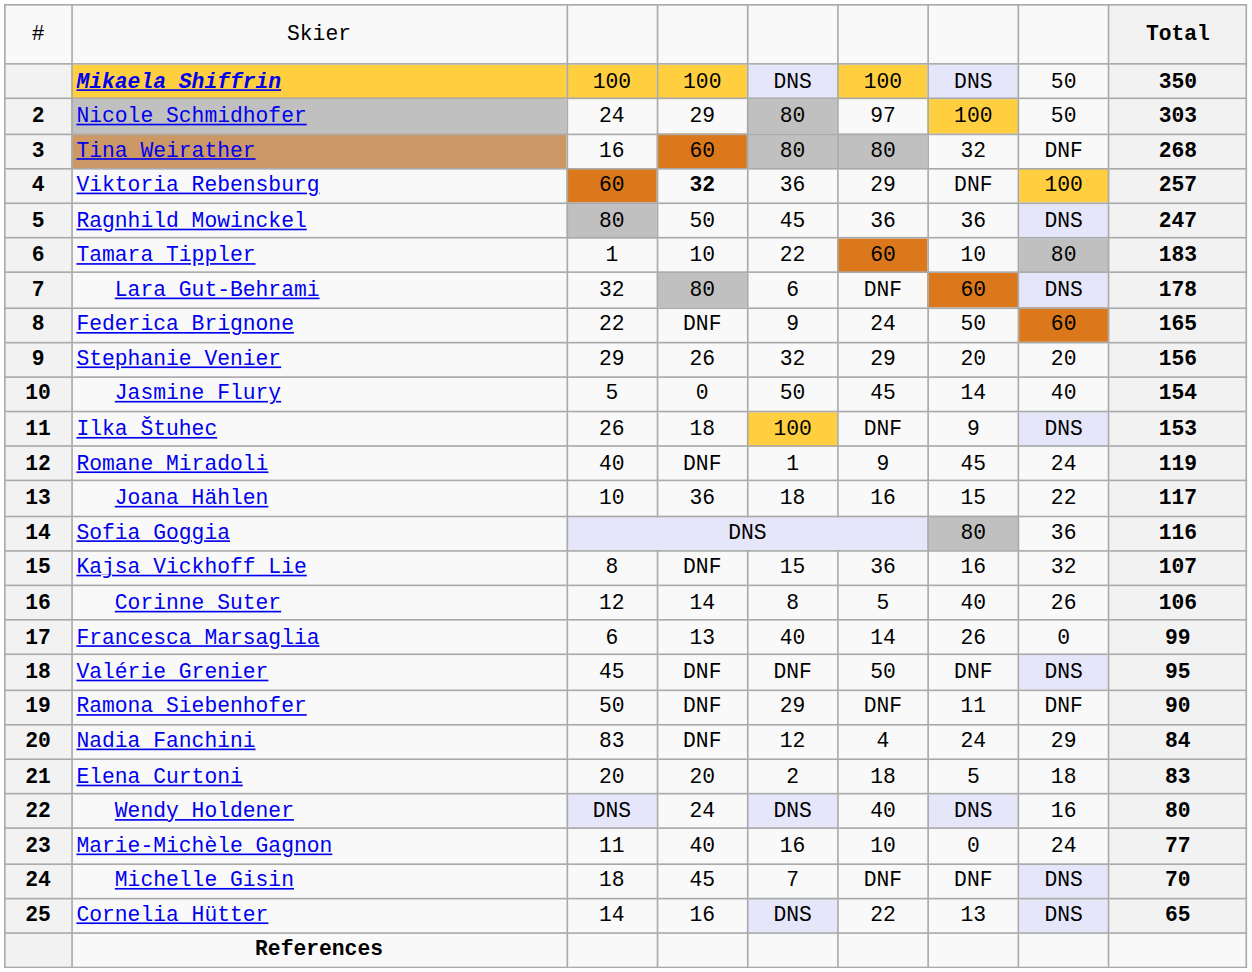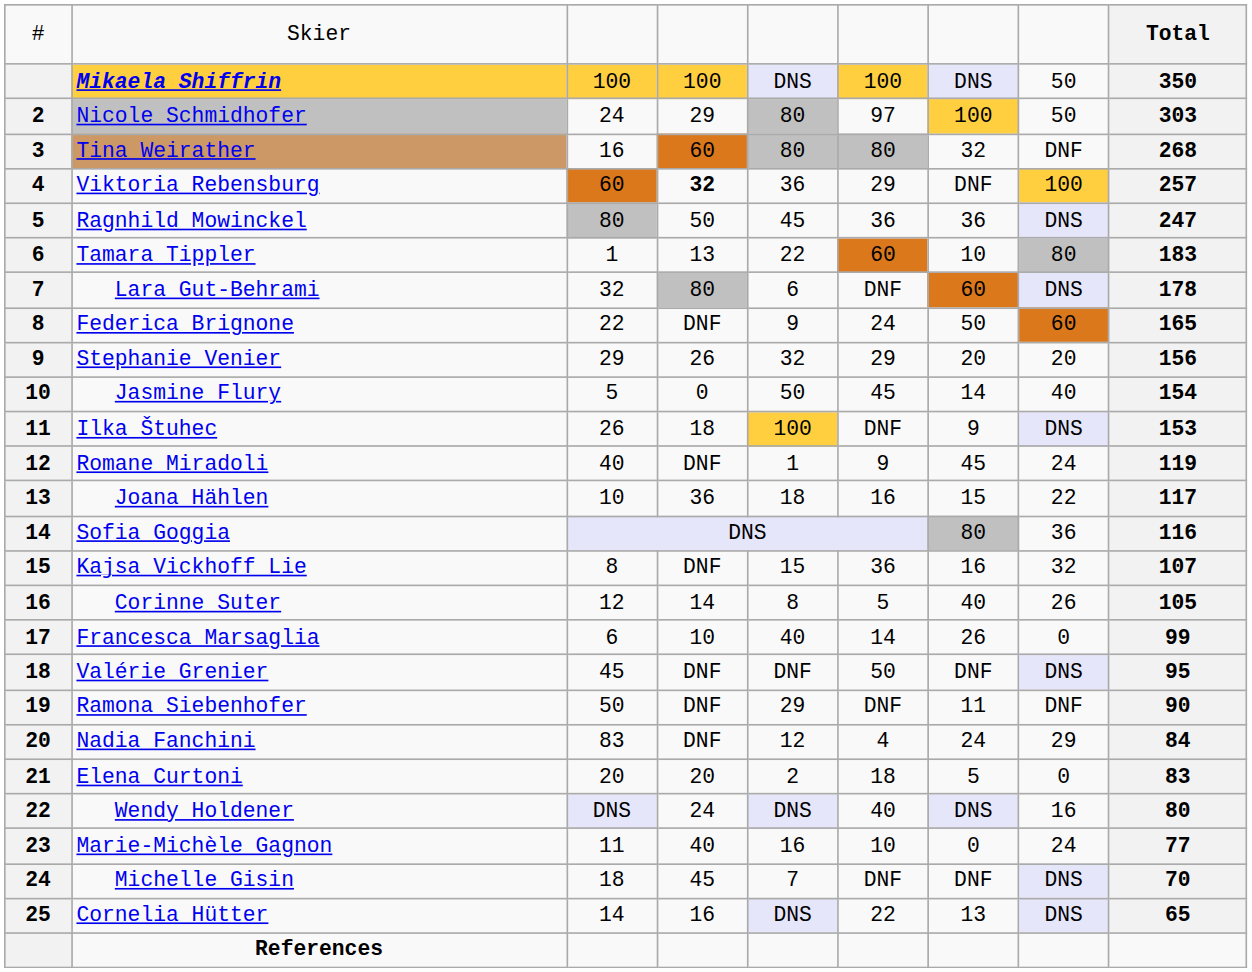Tamara Tippler | column 4: 10 -> 13
Corinne Suter | column 9: 106 -> 105
Francesca Marsaglia | column 4: 13 -> 10
Elena Curtoni | column 8: 18 -> 0
